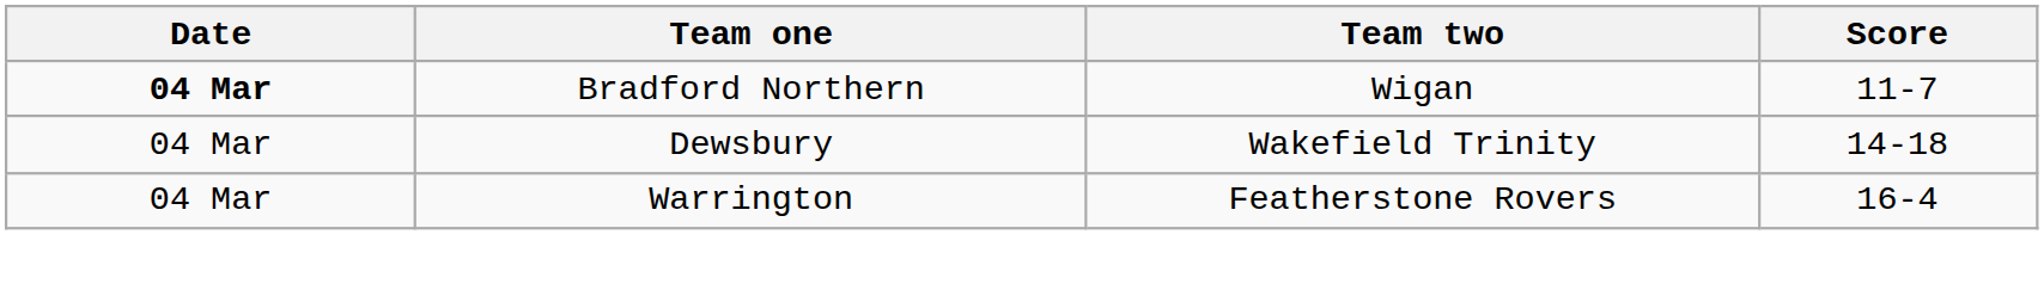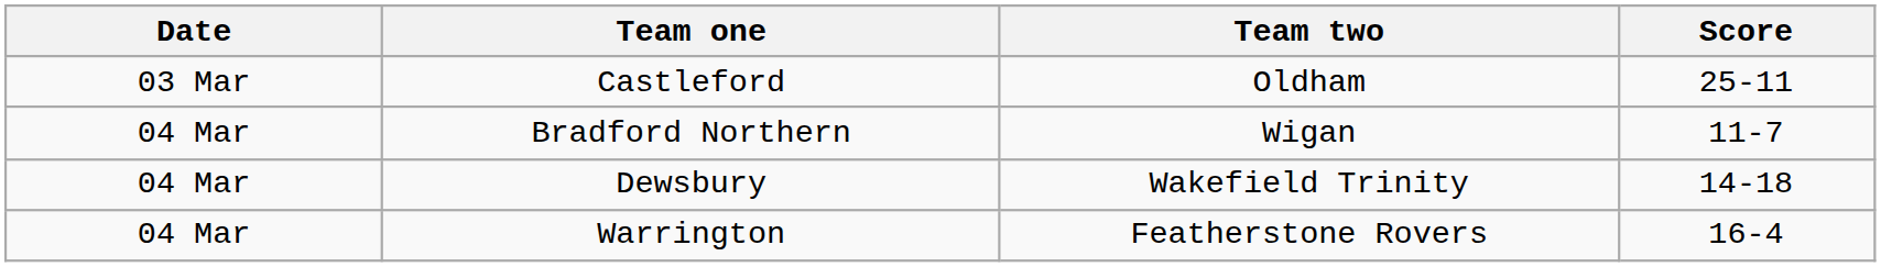+ row: 03 Mar | Castleford | Oldham | 25-11
Bradford Northern | Date: bold -> normal
